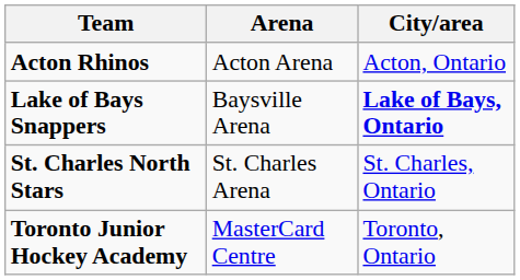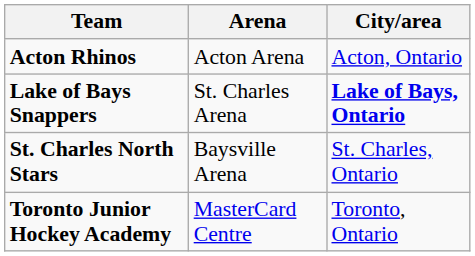Lake of Bays Snappers | Arena: Baysville Arena -> St. Charles Arena
St. Charles North Stars | Arena: St. Charles Arena -> Baysville Arena
